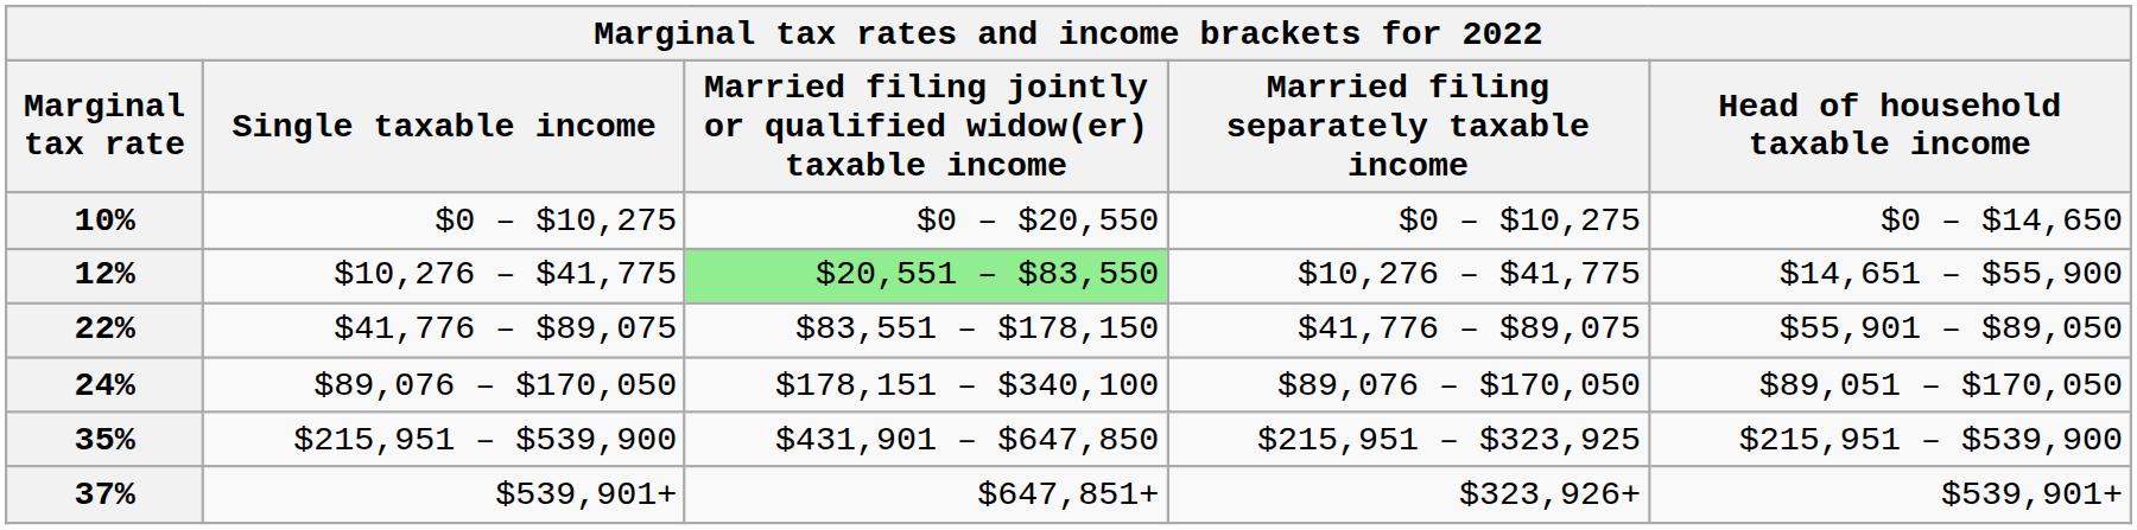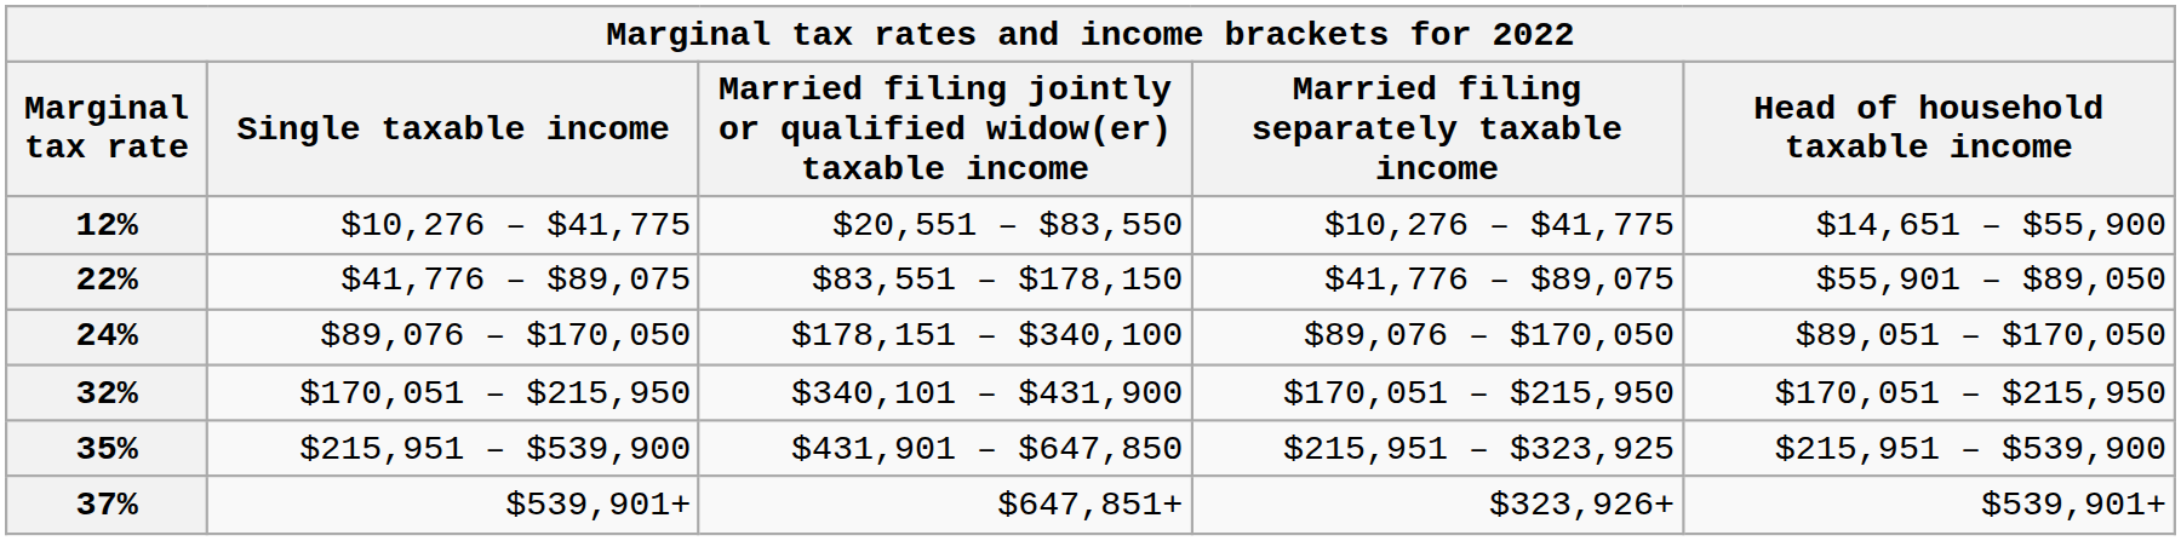- row: 10% | $0 – $10,275 | $0 – $20,550 | $0 – $10,275 | $0 – $14,650
12% | Married filing jointly or qualified widow(er) taxable income: lightgreen background -> no background
+ row: 32% | $170,051 – $215,950 | $340,101 – $431,900 | $170,051 – $215,950 | $170,051 – $215,950
